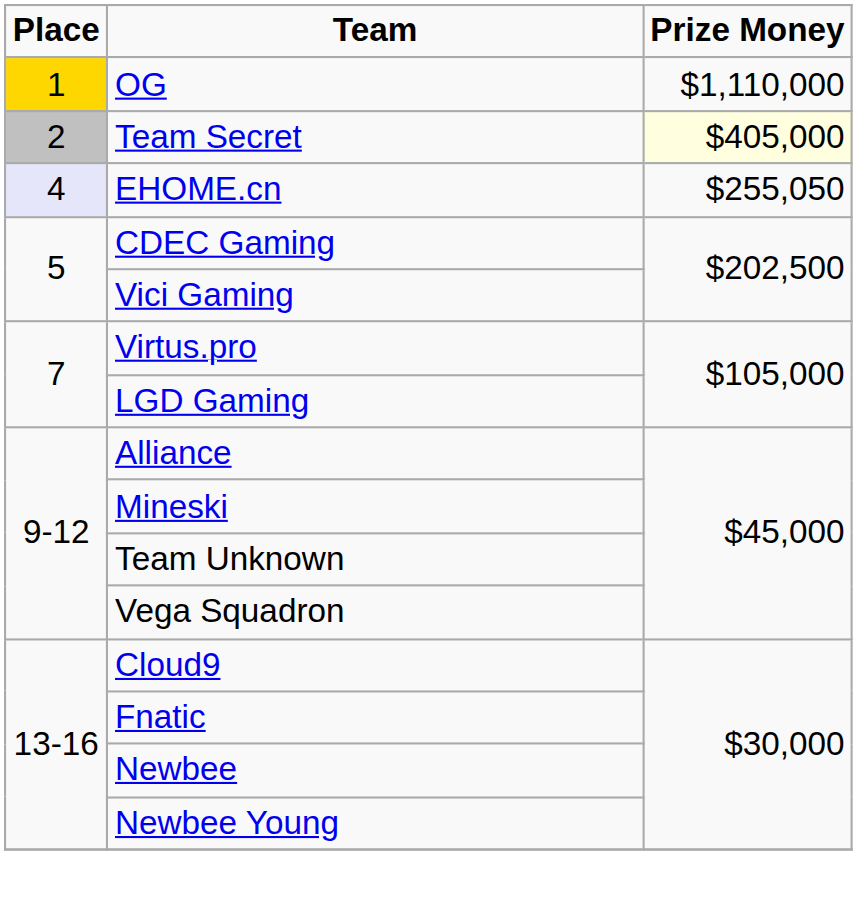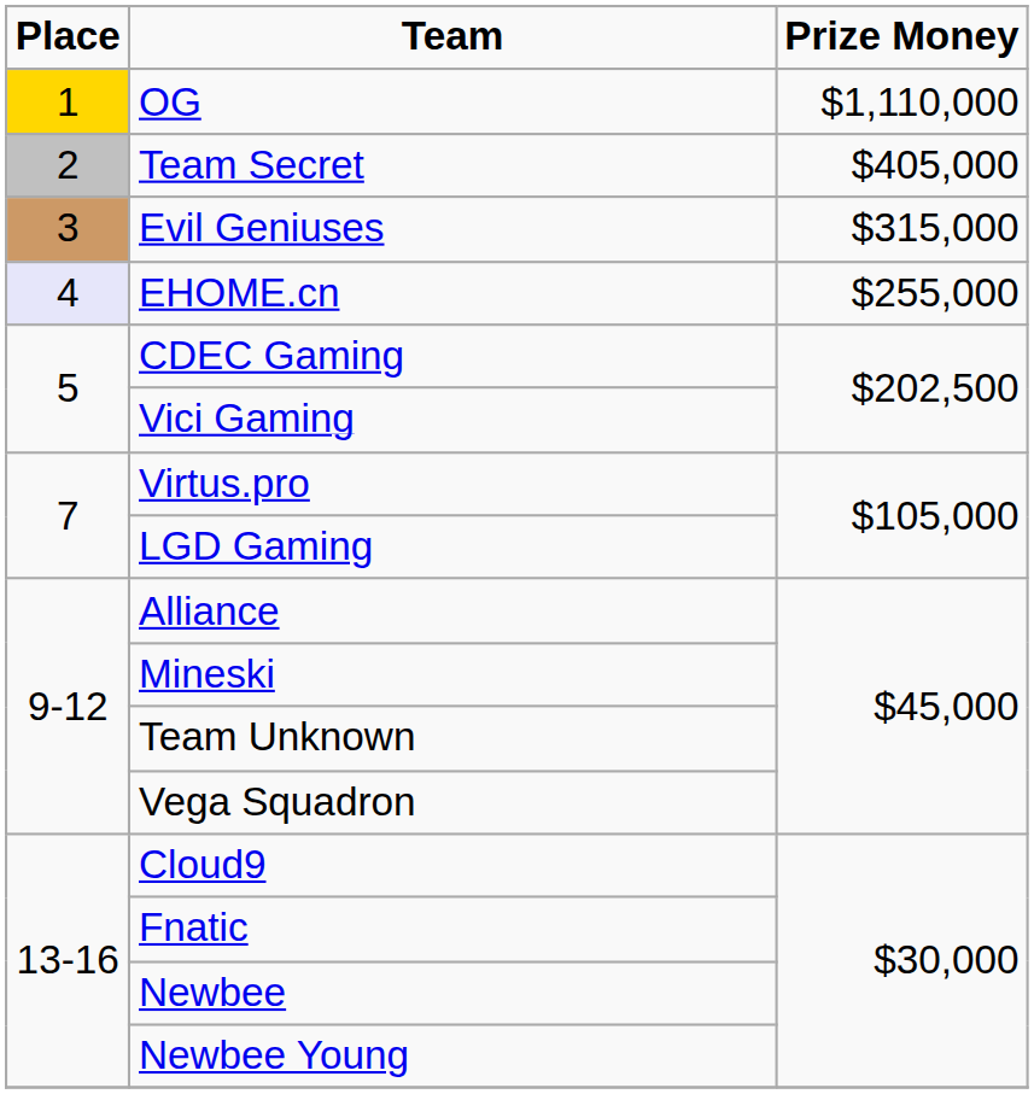Team Secret | Prize Money: lightyellow background -> no background
+ row: 3 | Evil Geniuses | $315,000
EHOME.cn | Prize Money: $255,050 -> $255,000
